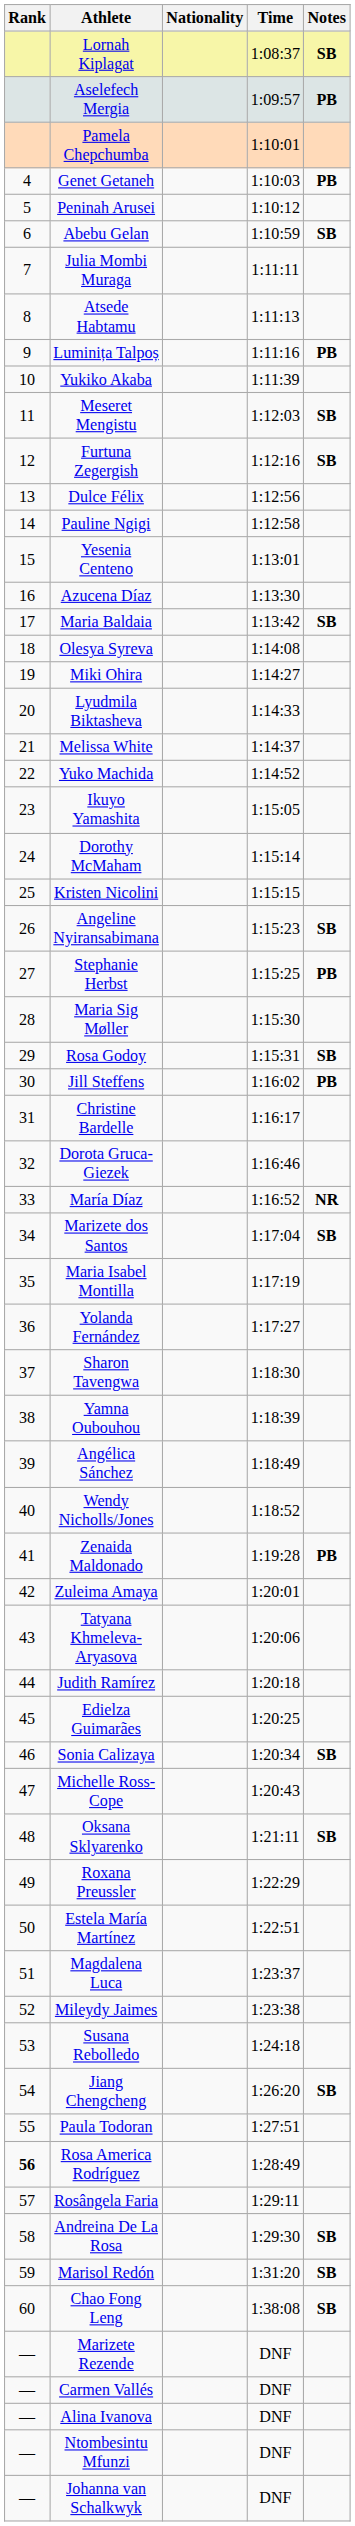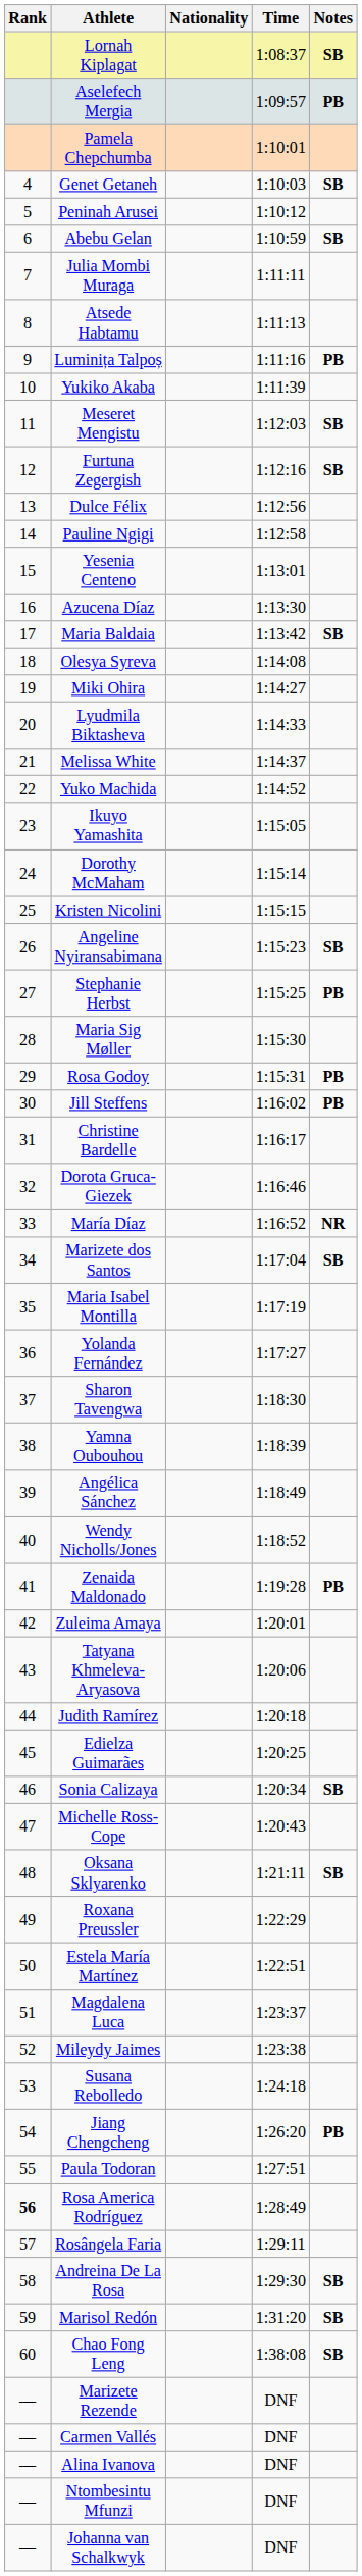Genet Getaneh | Notes: PB -> SB
Rosa Godoy | Notes: SB -> PB
Jiang Chengcheng | Notes: SB -> PB
